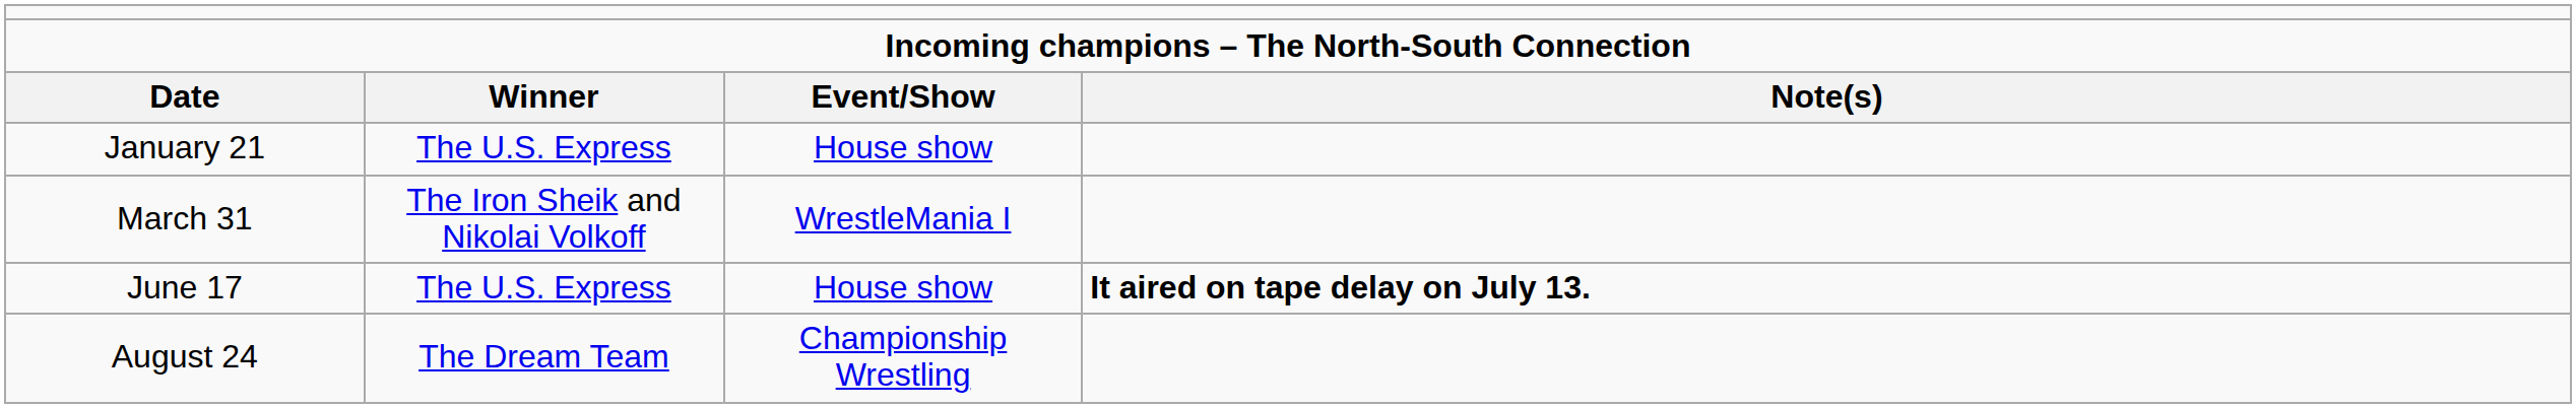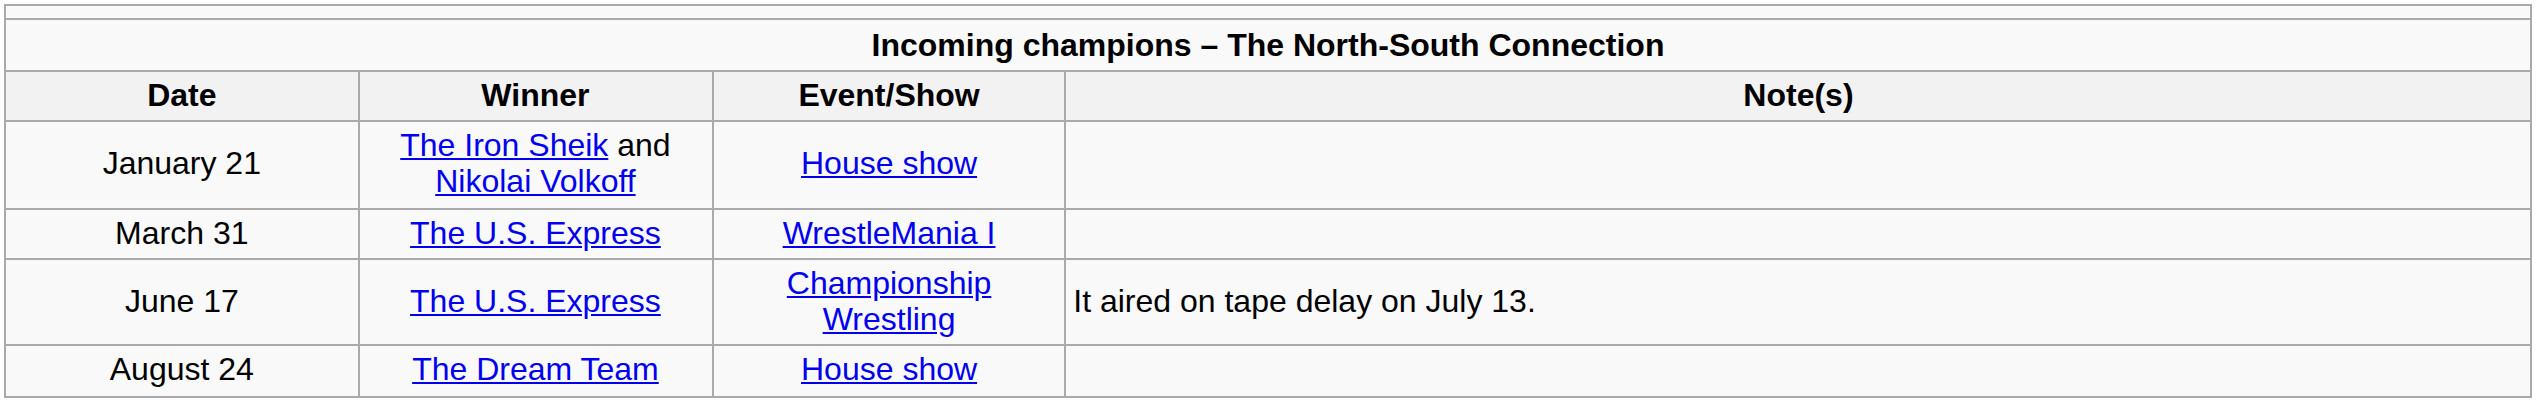January 21 | column 2: The U.S. Express -> The Iron Sheik and Nikolai Volkoff
March 31 | column 2: The Iron Sheik and Nikolai Volkoff -> The U.S. Express
June 17 | column 3: House show -> Championship Wrestling
June 17 | column 4: bold -> normal
August 24 | column 3: Championship Wrestling -> House show
